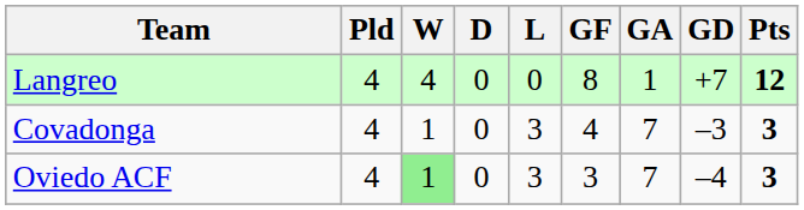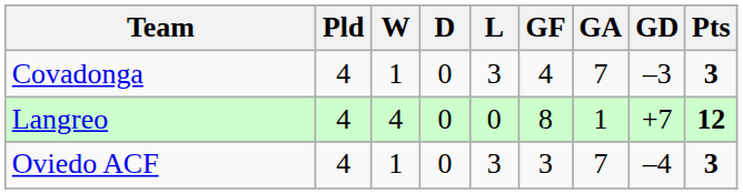rows swapped: Langreo <-> Covadonga
Oviedo ACF | W: lightgreen background -> no background
